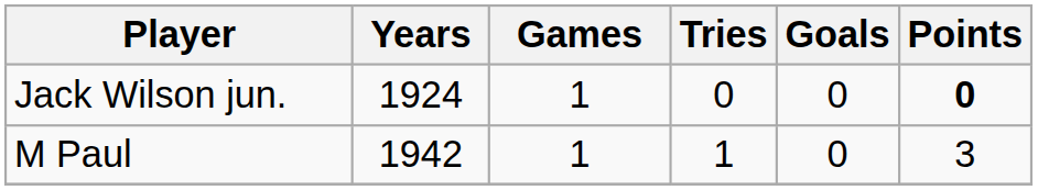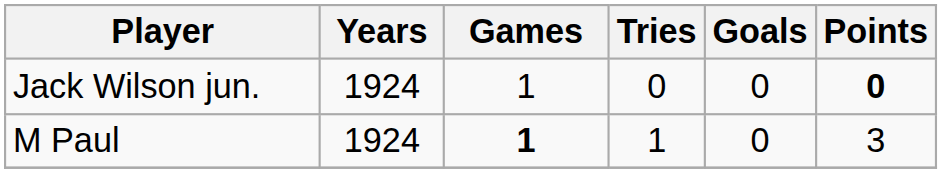M Paul | Years: 1942 -> 1924
M Paul | Games: normal -> bold
